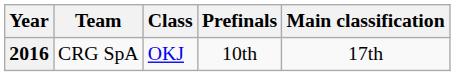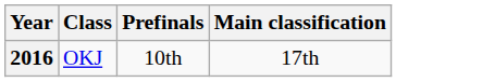- column: Team | CRG SpA
